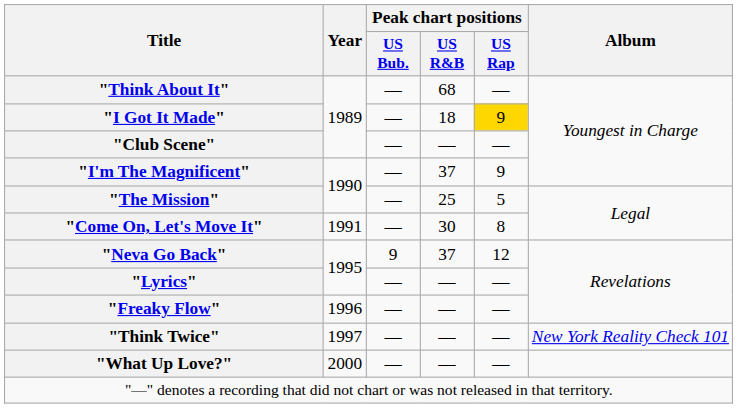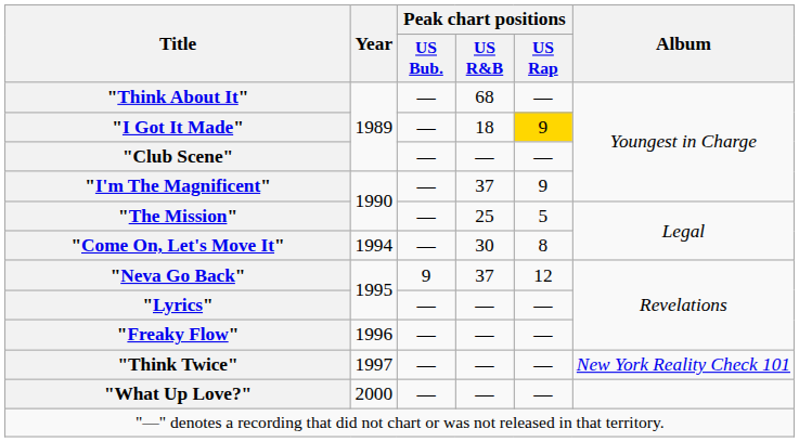"Come On, Let's Move It" | Year: 1991 -> 1994
